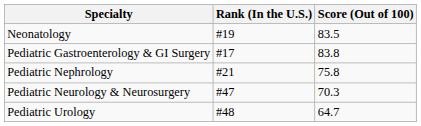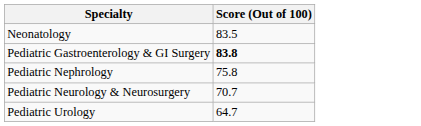- column: Rank (In the U.S.) | #19 | #17 | #21 | #47 | #48
Pediatric Gastroenterology & GI Surgery | Score (Out of 100): normal -> bold
Pediatric Neurology & Neurosurgery | Score (Out of 100): 70.3 -> 70.7
